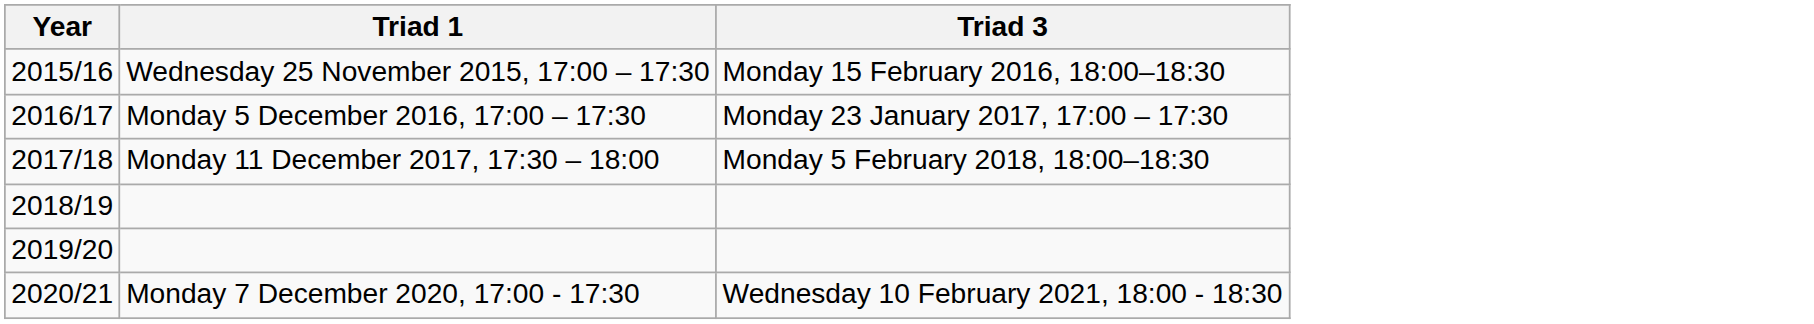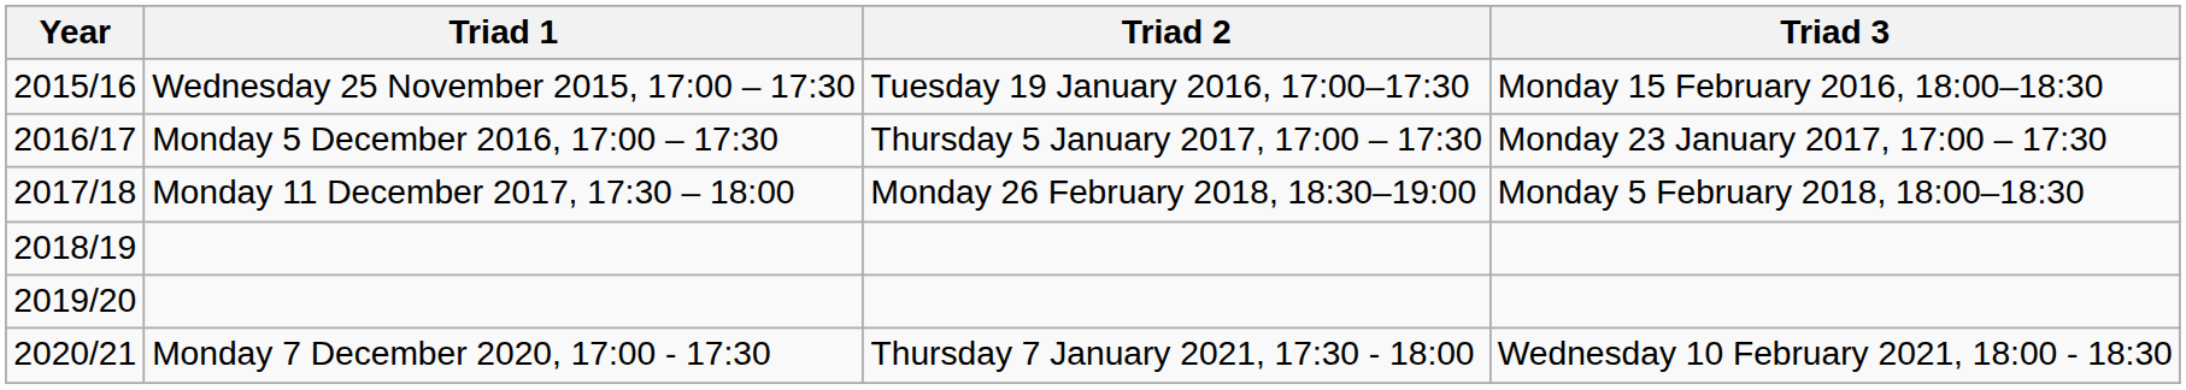+ column: Triad 2 | Tuesday 19 January 2016, 17:00–17:30 | Thursday 5 January 2017, 17:00 – 17:30 | Monday 26 February 2018, 18:30–19:00 | Thursday 7 January 2021, 17:30 - 18:00
